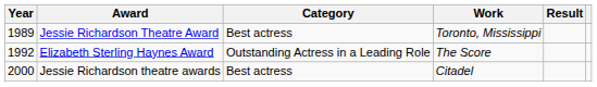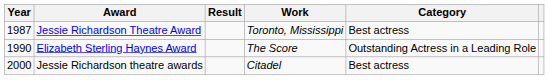columns swapped: Category <-> Result
Jessie Richardson Theatre Award | Year: 1989 -> 1987
Elizabeth Sterling Haynes Award | Year: 1992 -> 1990
